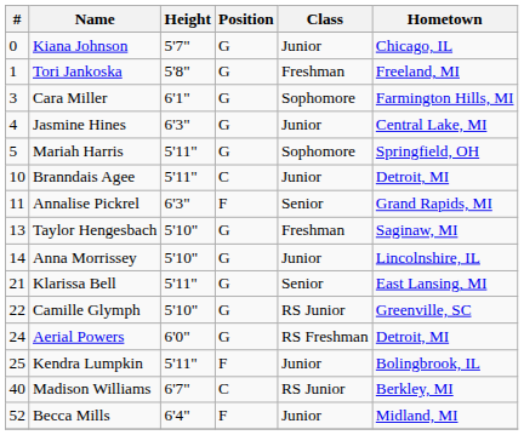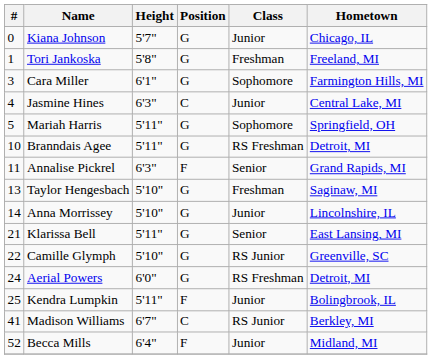Jasmine Hines | Position: G -> C
Branndais Agee | Position: C -> G
Branndais Agee | Class: Junior -> RS Freshman
Madison Williams | #: 40 -> 41
